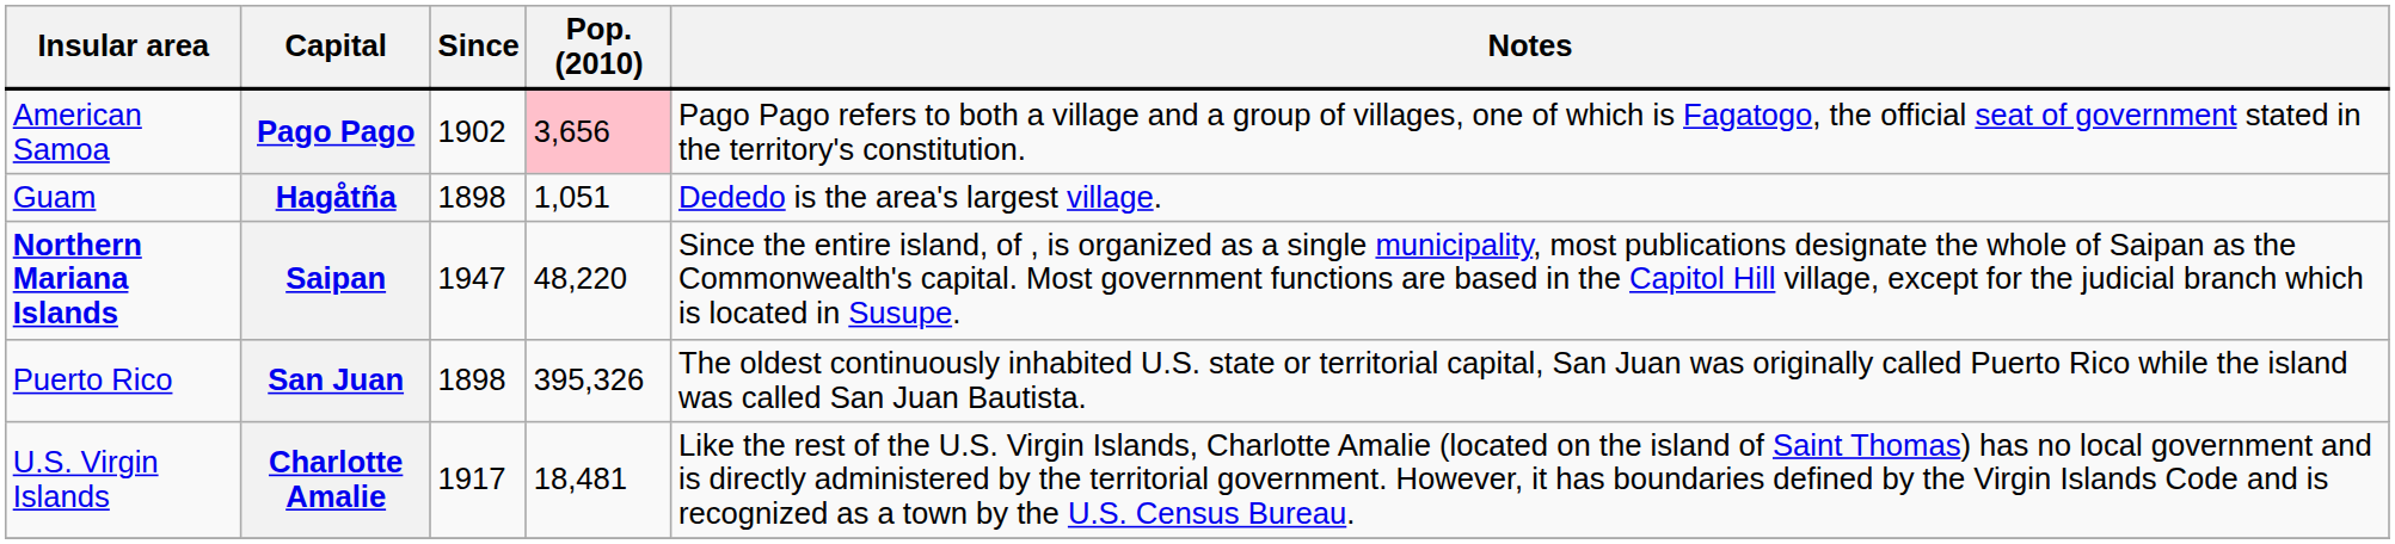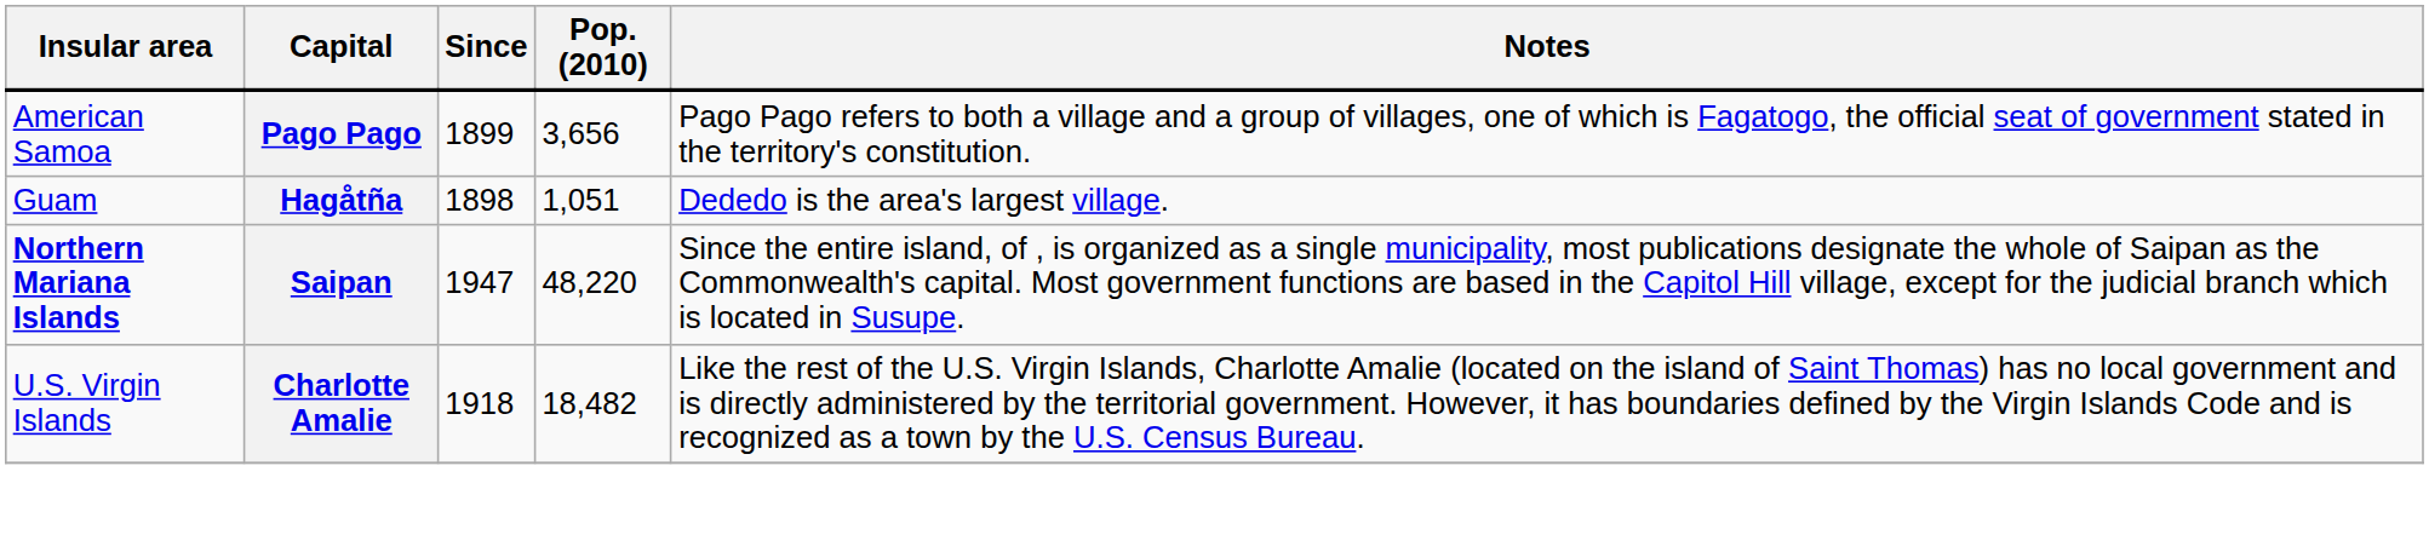Pago Pago | Since: 1902 -> 1899
Pago Pago | Pop. (2010): pink background -> no background
- row: Puerto Rico | San Juan | 1898 | 395,326 | The oldest continuously inhabited U.S. state or territorial capital, San Juan was originally called Puerto Rico while the island was called San Juan Bautista.
Charlotte Amalie | Since: 1917 -> 1918
Charlotte Amalie | Pop. (2010): 18,481 -> 18,482
